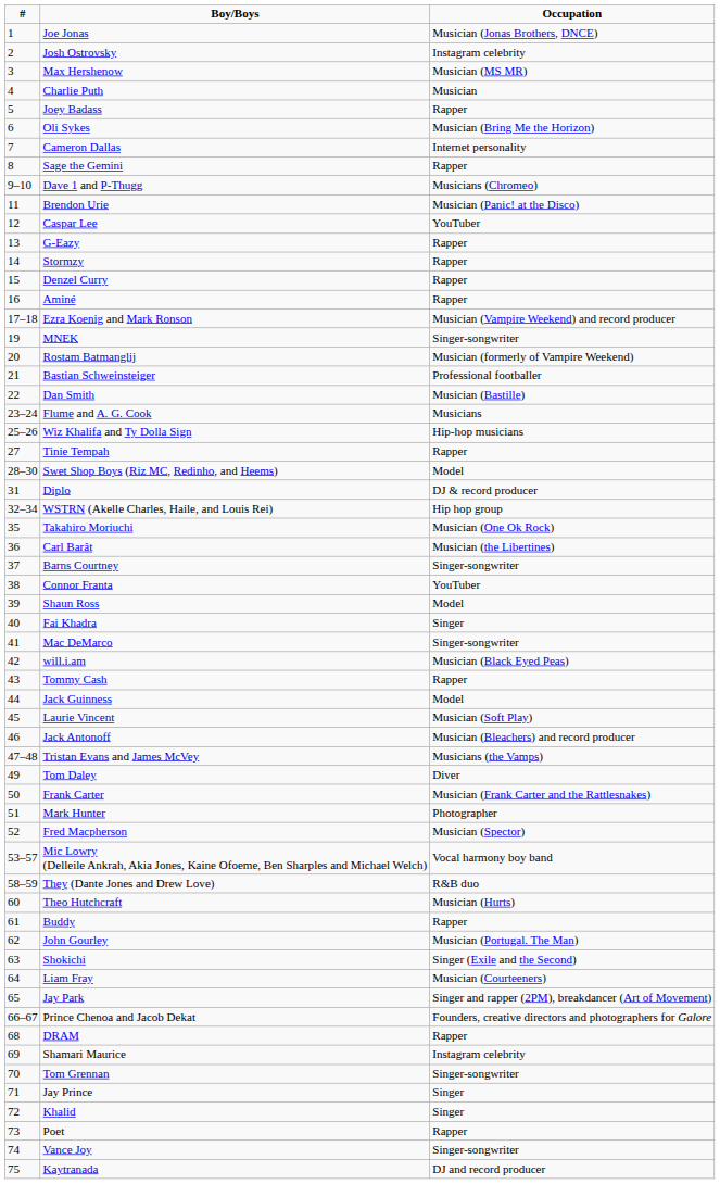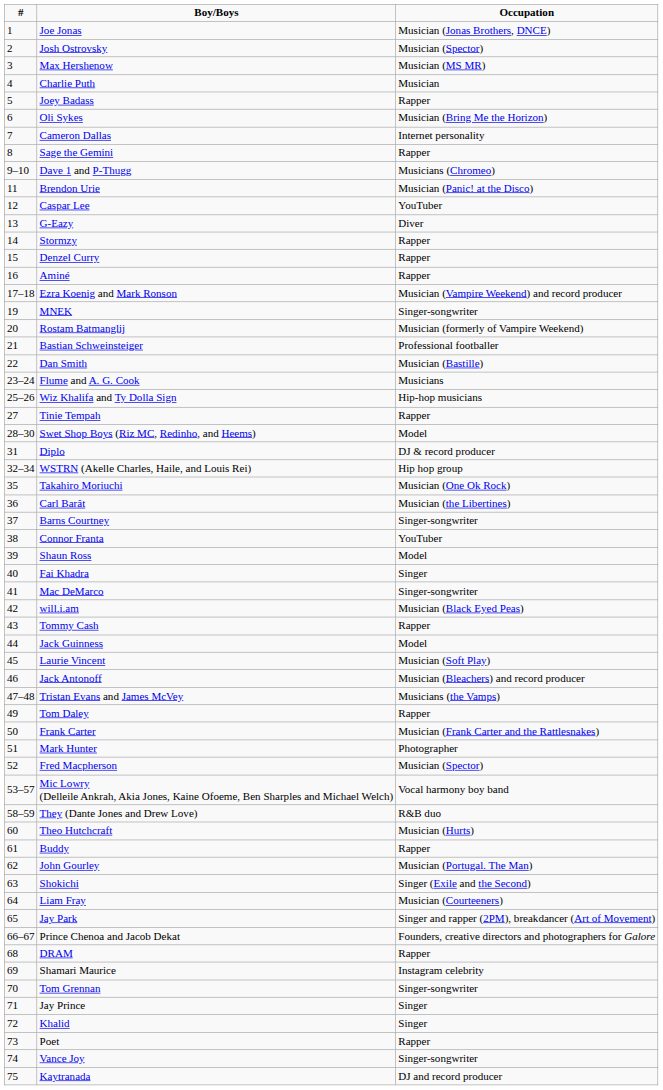Josh Ostrovsky | Occupation: Instagram celebrity -> Musician (Spector)
G-Eazy | Occupation: Rapper -> Diver
Tom Daley | Occupation: Diver -> Rapper
